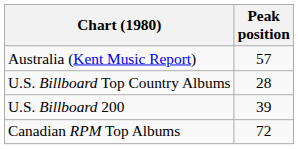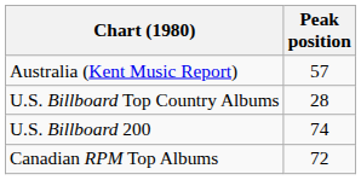U.S. Billboard 200 | Peak position: 39 -> 74
